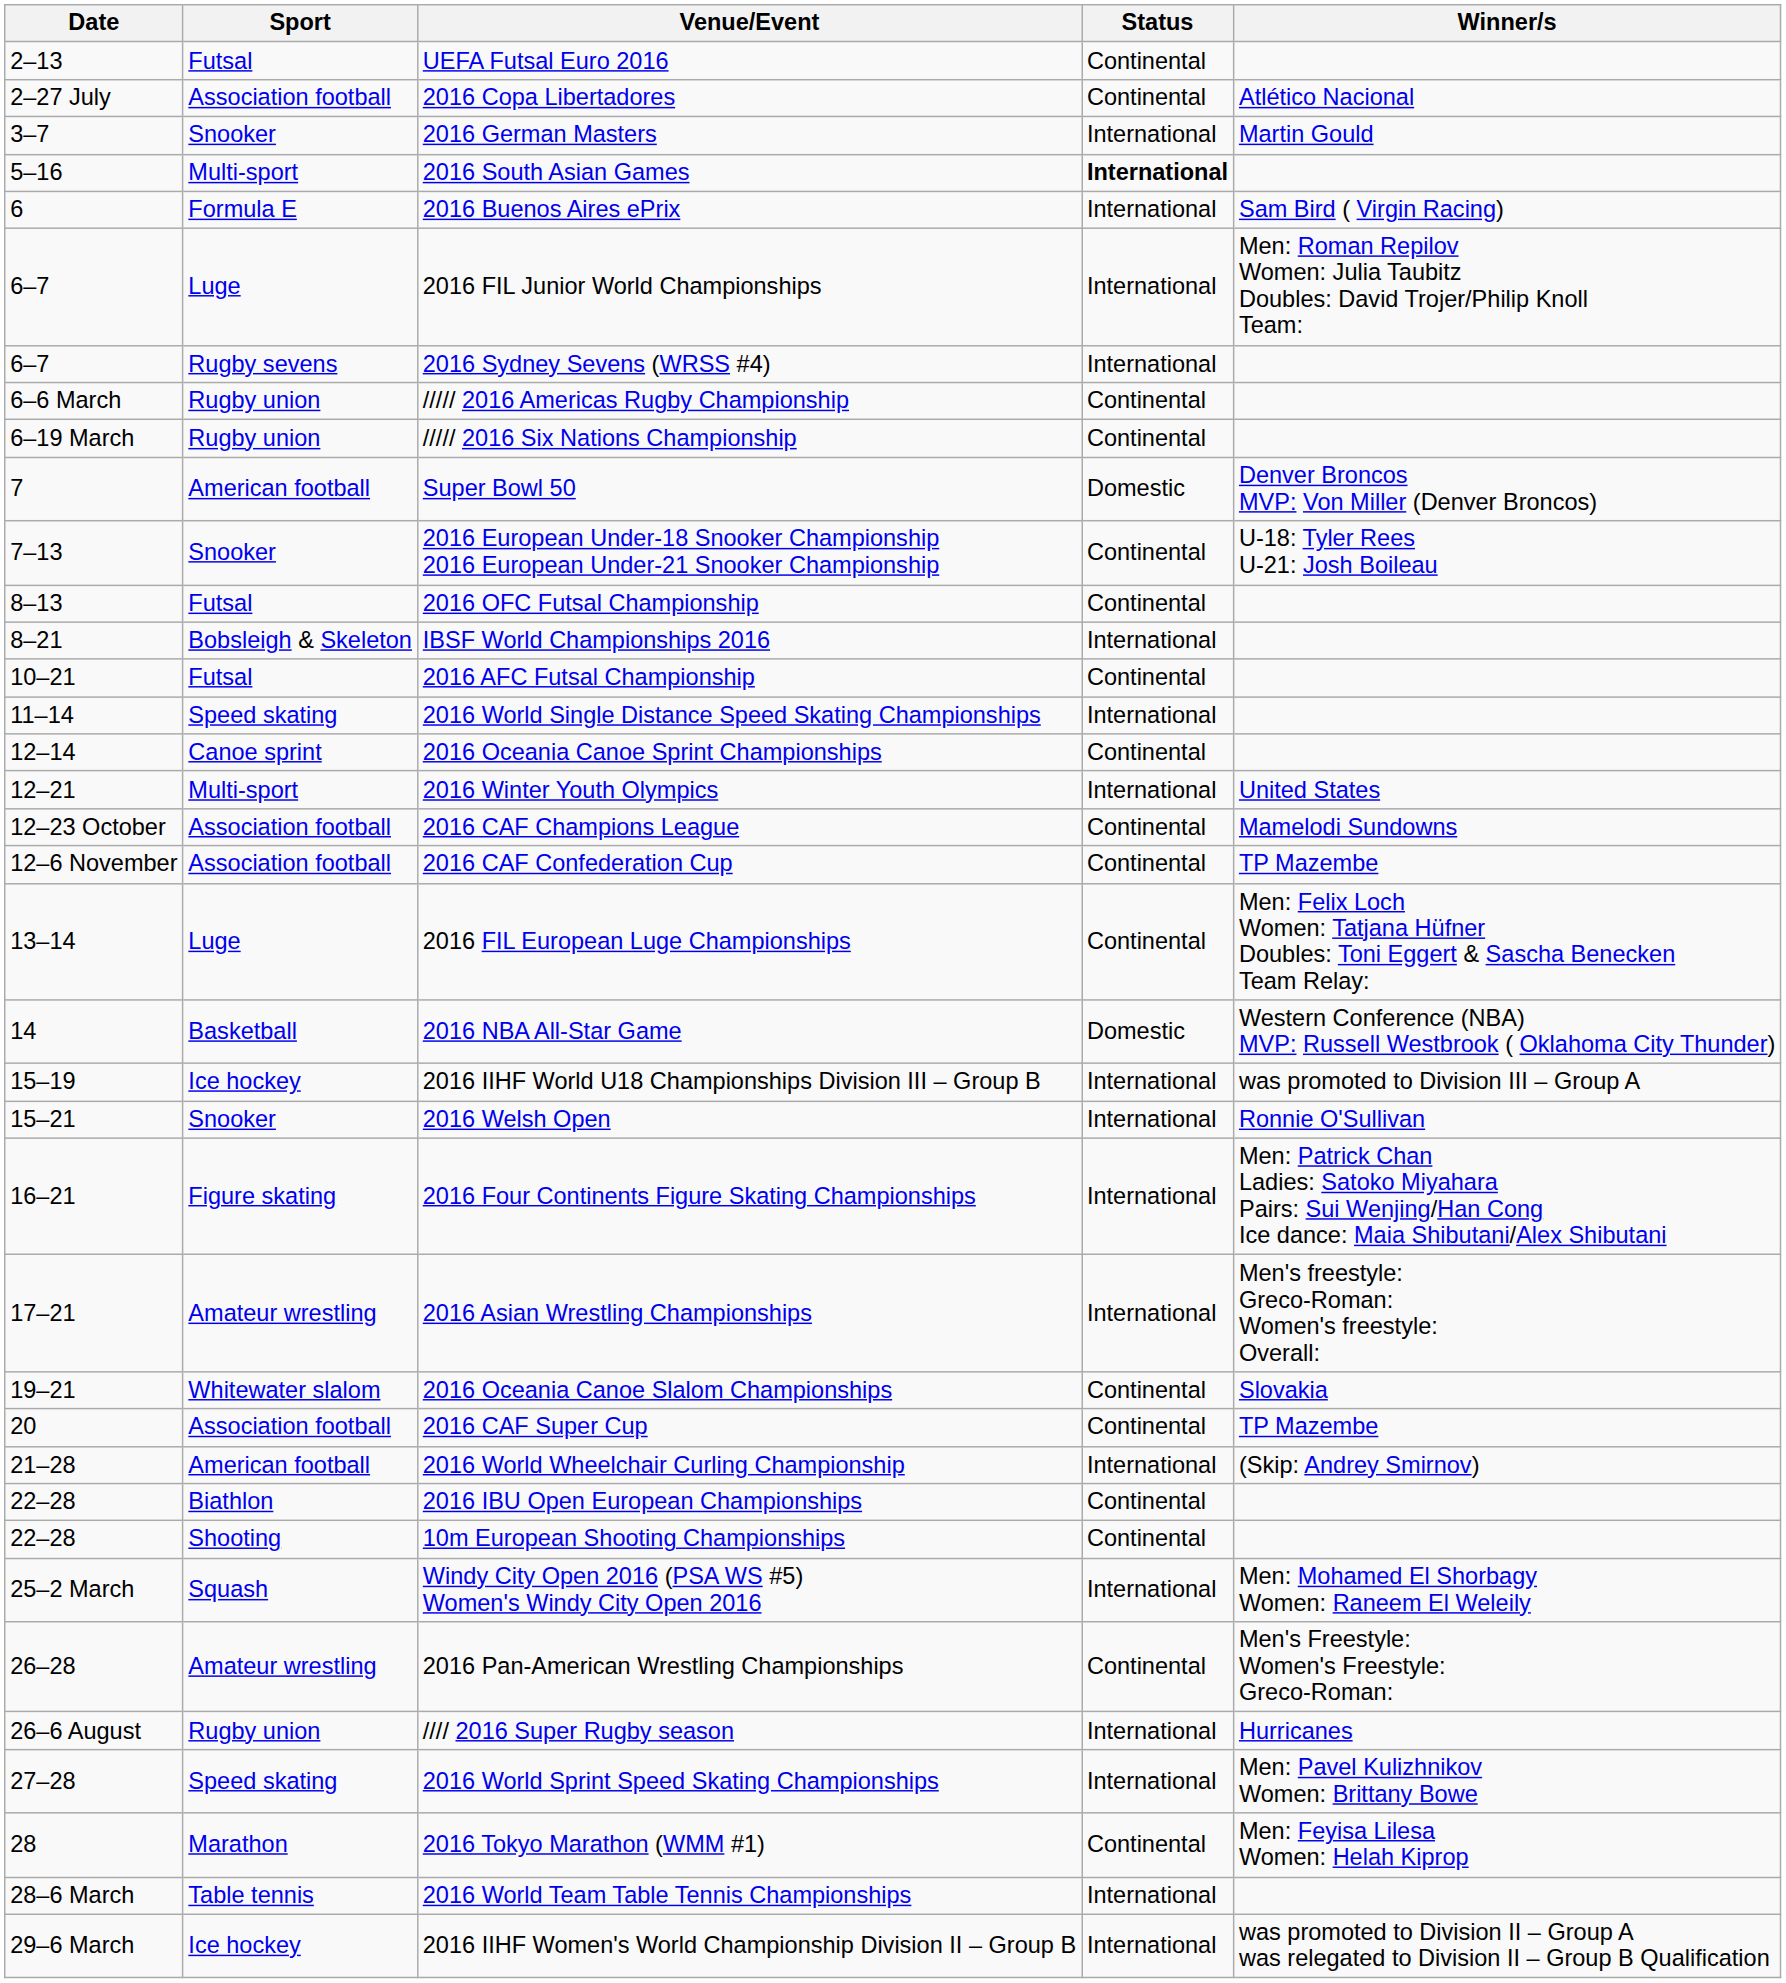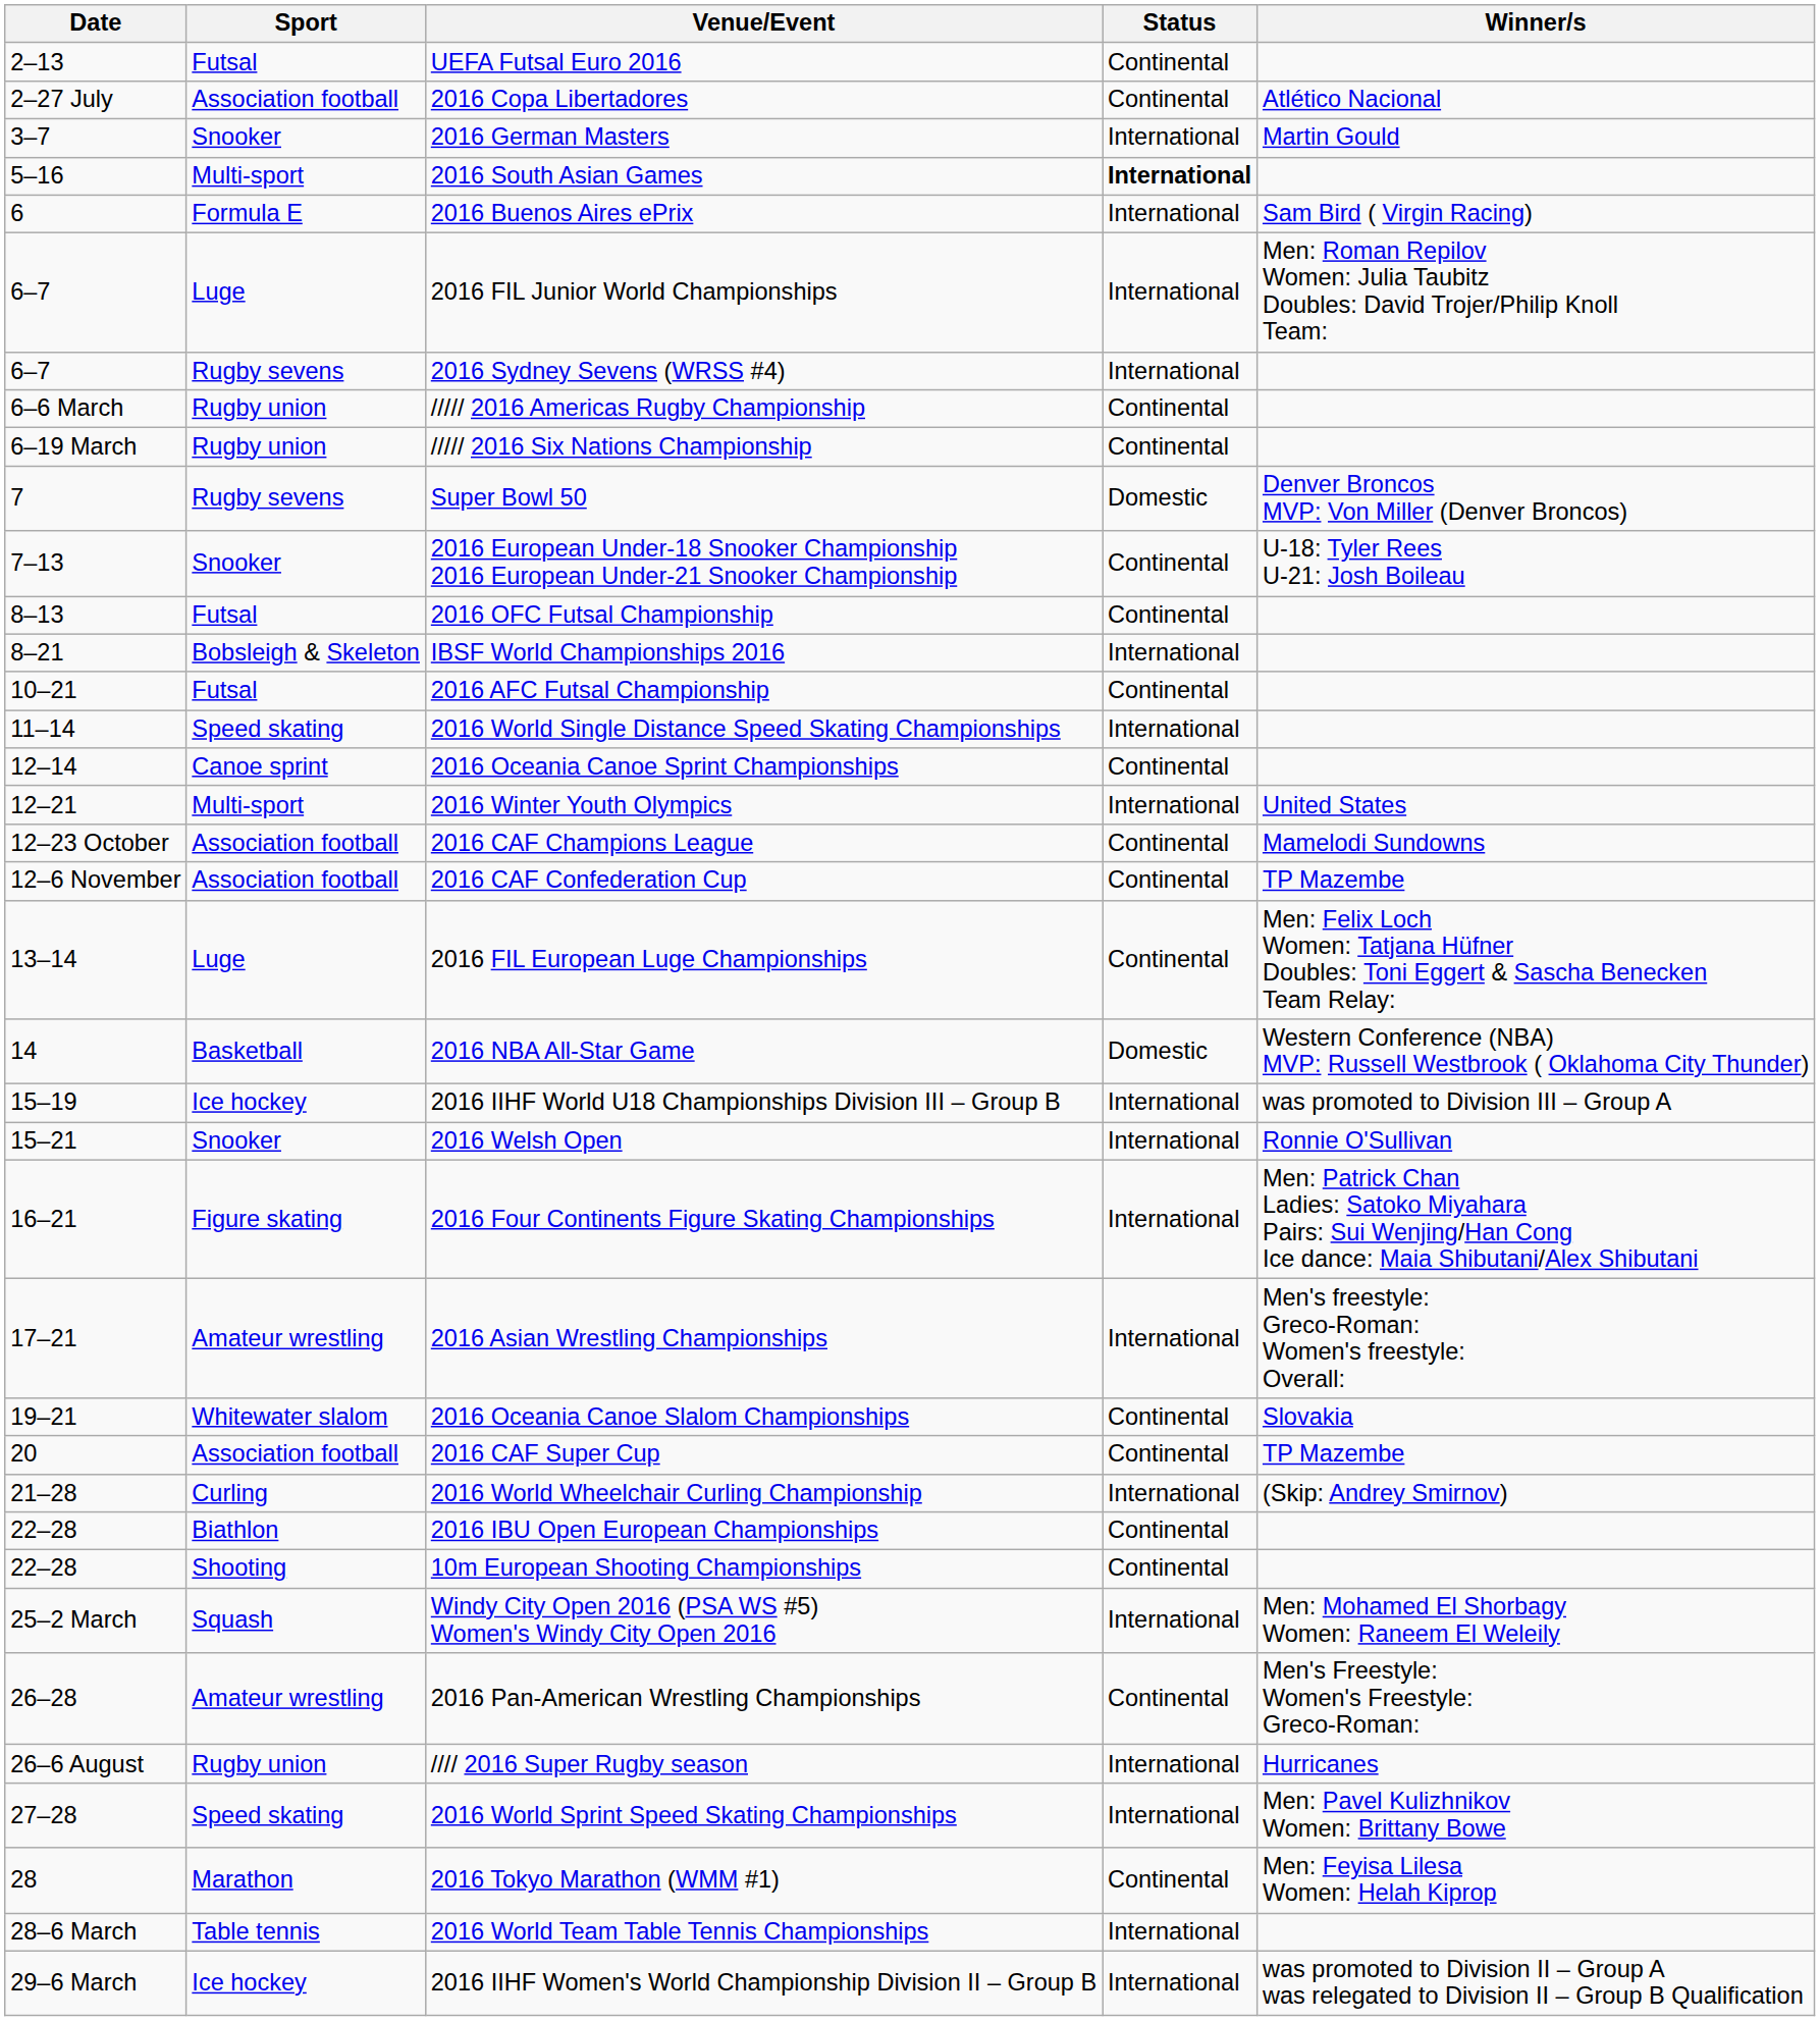Super Bowl 50 | Sport: American football -> Rugby sevens
2016 World Wheelchair Curling Championship | Sport: American football -> Curling
